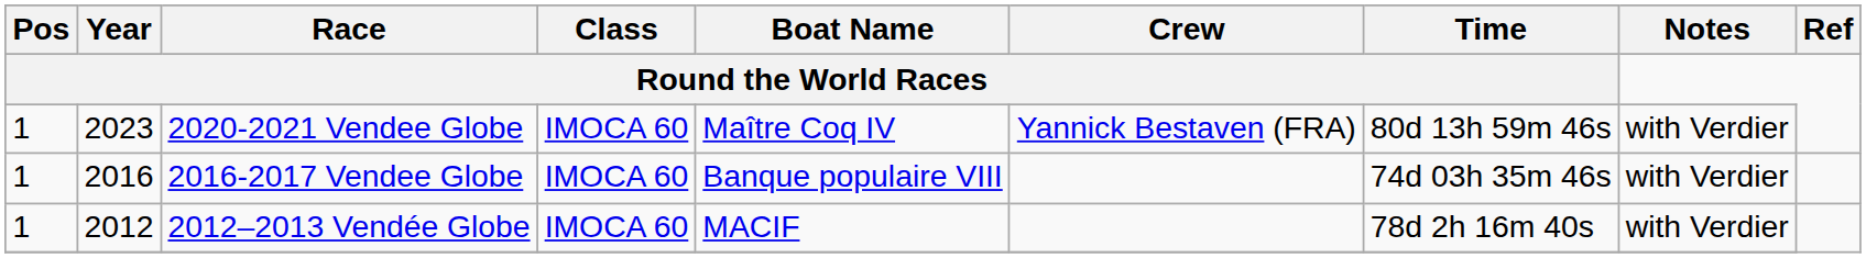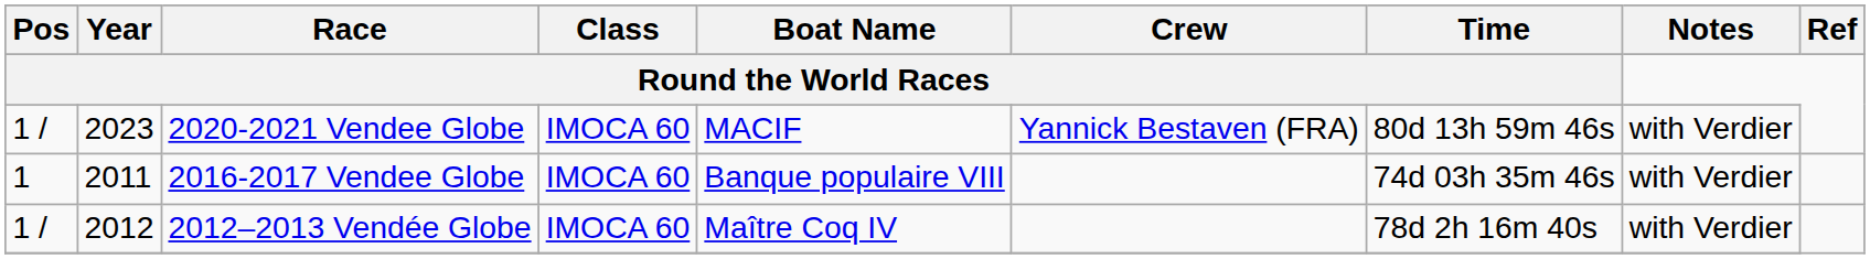2020-2021 Vendee Globe | Pos / Round the World Races: 1 -> 1 /
2020-2021 Vendee Globe | Boat Name / Round the World Races: Maître Coq IV -> MACIF
2016-2017 Vendee Globe | Year / Round the World Races: 2016 -> 2011
2012–2013 Vendée Globe | Pos / Round the World Races: 1 -> 1 /
2012–2013 Vendée Globe | Boat Name / Round the World Races: MACIF -> Maître Coq IV
